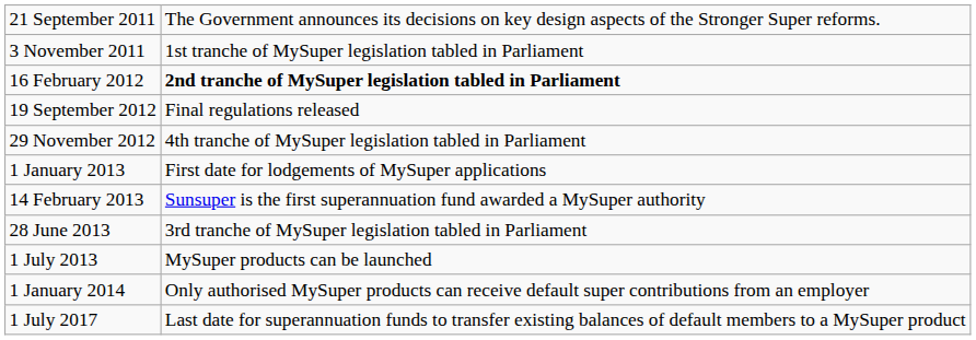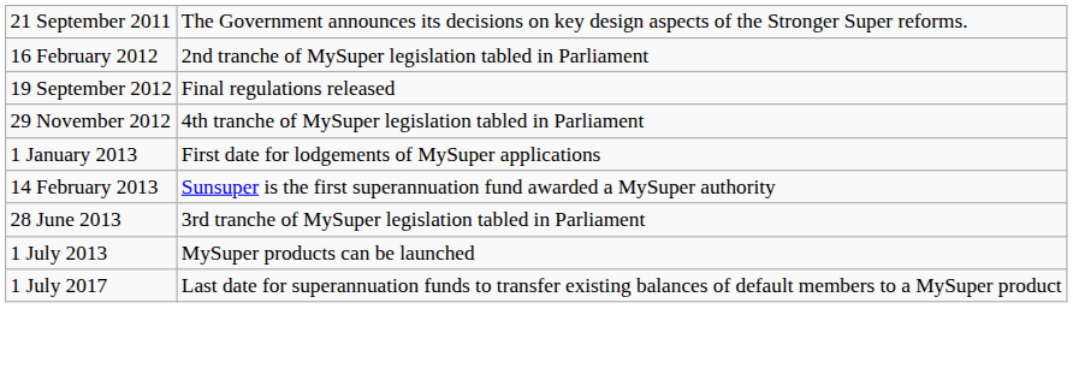- row: 3 November 2011 | 1st tranche of MySuper legislation tabled in Parliament
16 February 2012 | column 2: bold -> normal
- row: 1 January 2014 | Only authorised MySuper products can receive default super contributions from an employer
